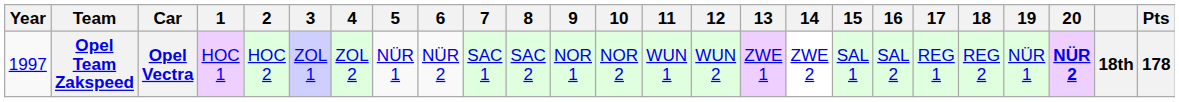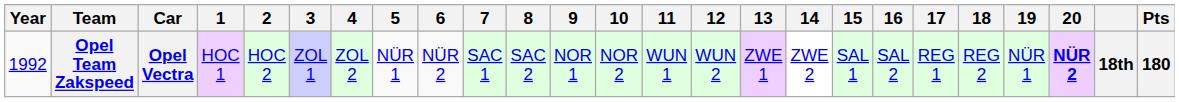Opel Team Zakspeed | Year: 1997 -> 1992
Opel Team Zakspeed | Pts: 178 -> 180
